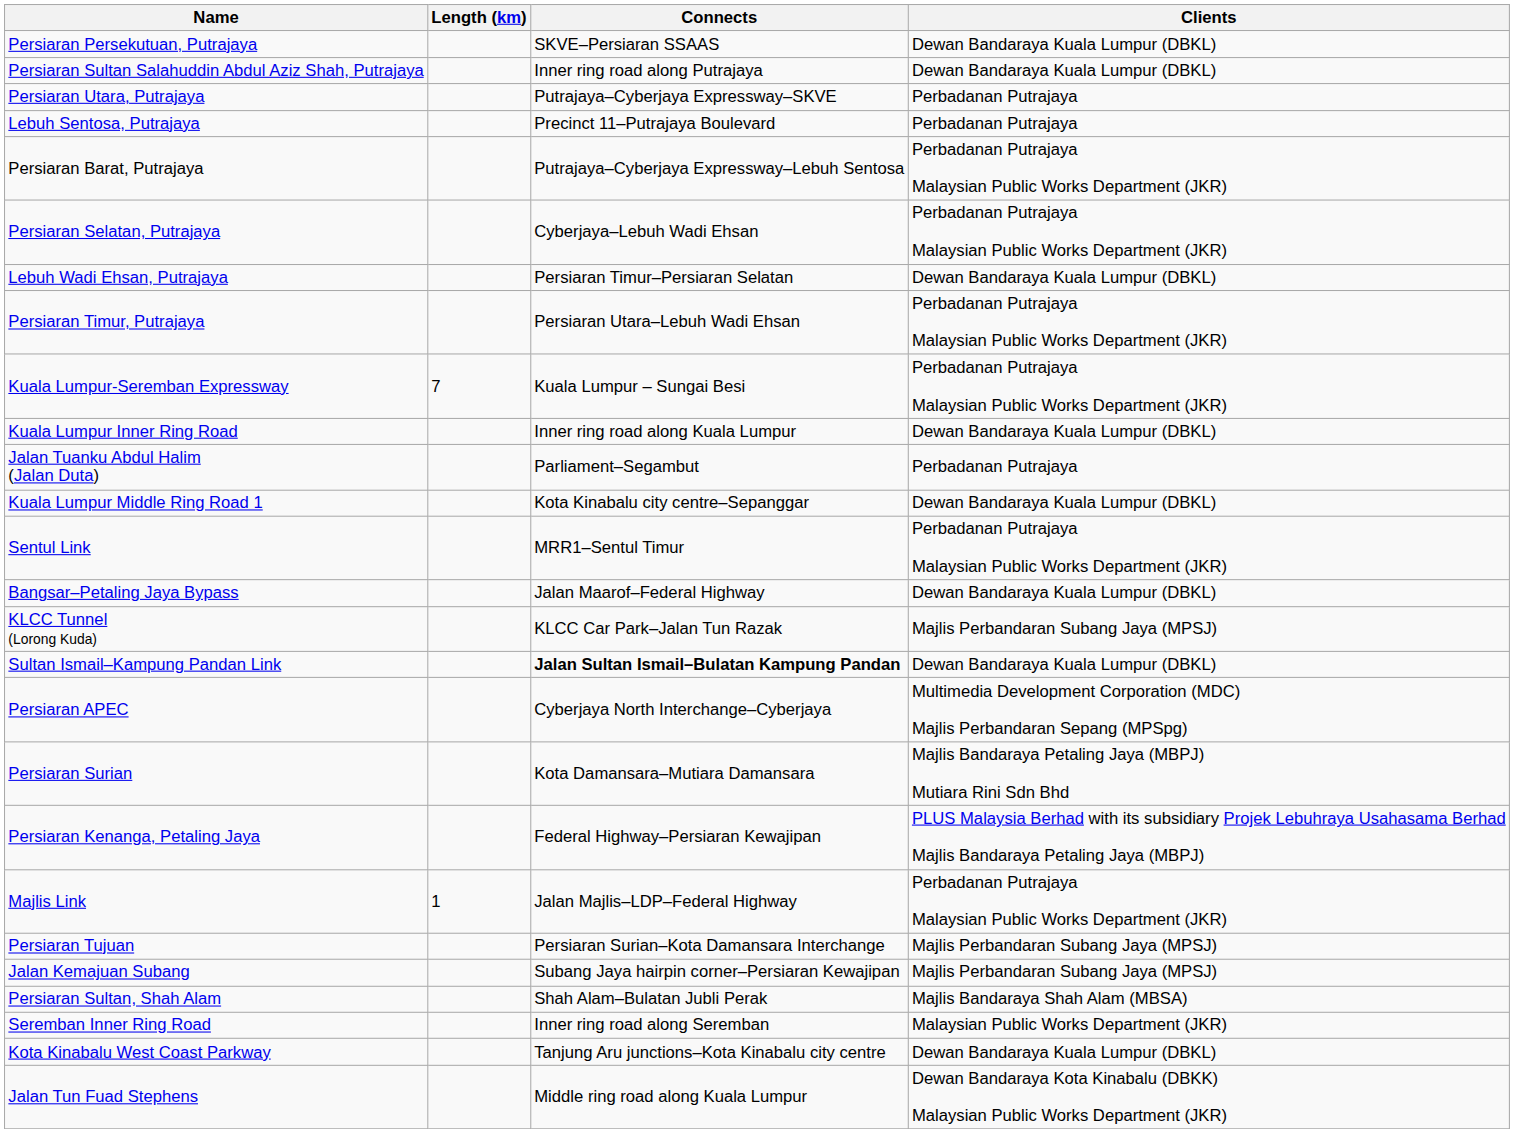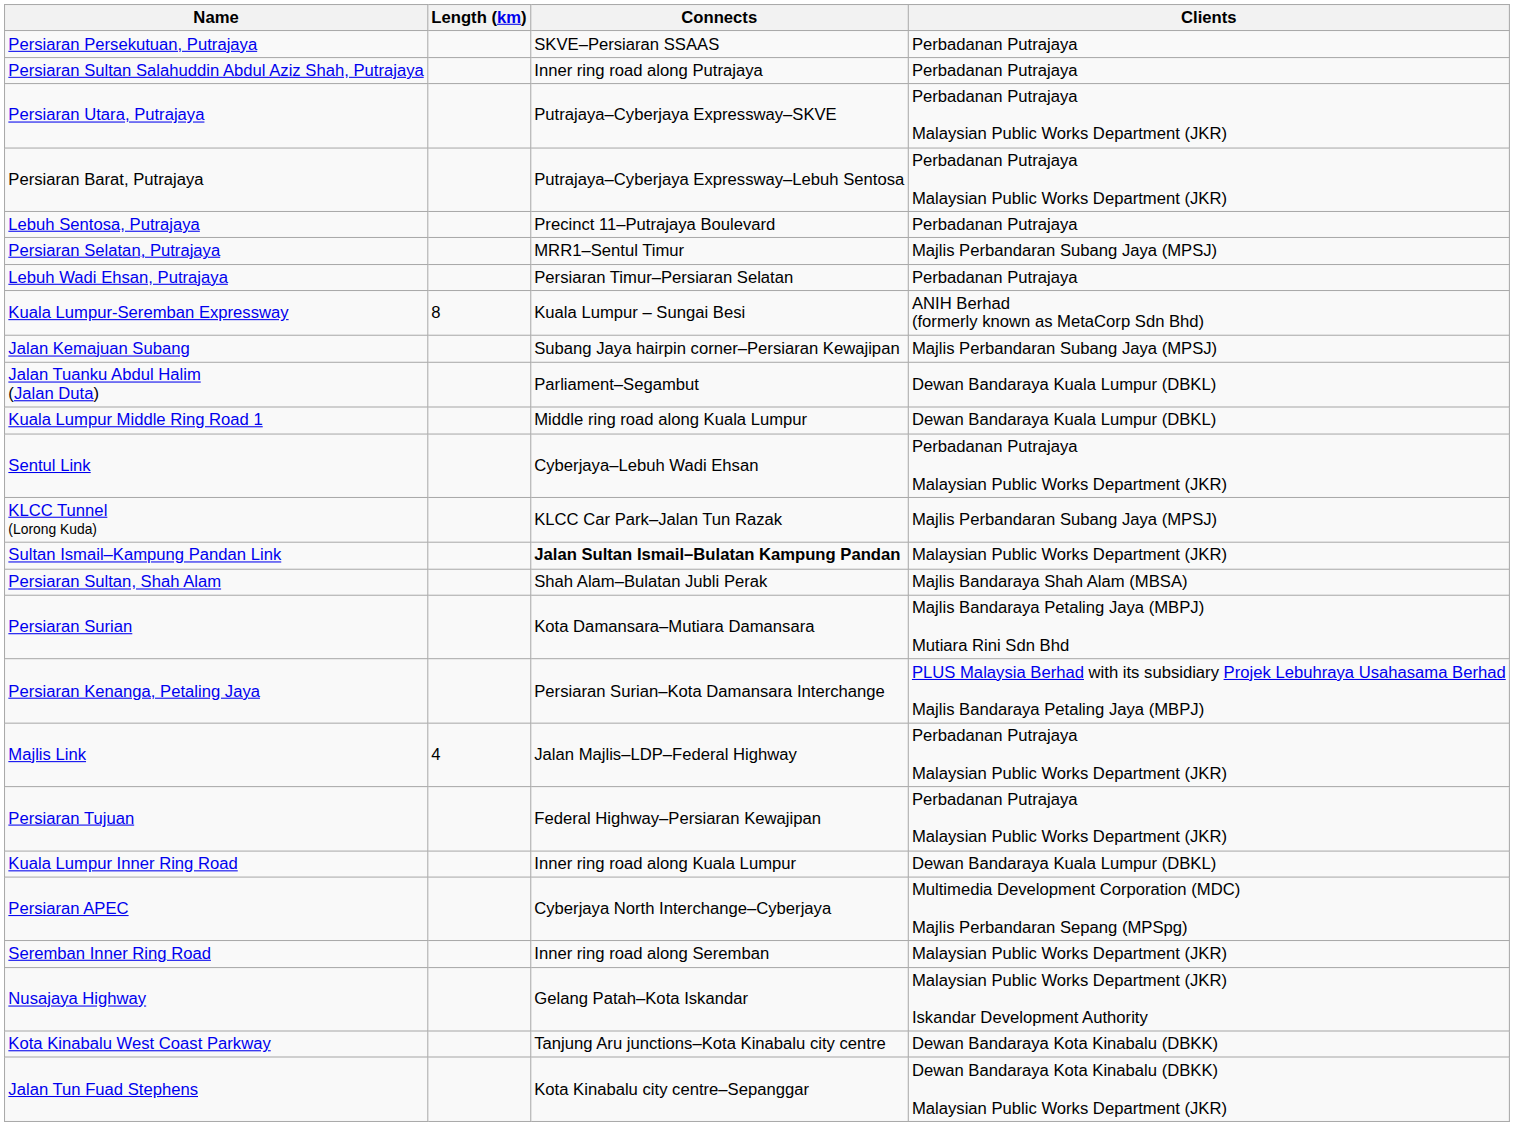Persiaran Persekutuan, Putrajaya | Clients: Dewan Bandaraya Kuala Lumpur (DBKL) -> Perbadanan Putrajaya
Persiaran Sultan Salahuddin Abdul Aziz Shah, Putrajaya | Clients: Dewan Bandaraya Kuala Lumpur (DBKL) -> Perbadanan Putrajaya
Persiaran Utara, Putrajaya | Clients: Perbadanan Putrajaya -> Perbadanan Putrajaya Malaysian Public Works Department (JKR)
rows swapped: Lebuh Sentosa, Putrajaya <-> Persiaran Barat, Putrajaya
Persiaran Selatan, Putrajaya | Connects: Cyberjaya–Lebuh Wadi Ehsan -> MRR1–Sentul Timur
Persiaran Selatan, Putrajaya | Clients: Perbadanan Putrajaya Malaysian Public Works Department (JKR) -> Majlis Perbandaran Subang Jaya (MPSJ)
Lebuh Wadi Ehsan, Putrajaya | Clients: Dewan Bandaraya Kuala Lumpur (DBKL) -> Perbadanan Putrajaya
- row: Persiaran Timur, Putrajaya | Persiaran Utara–Lebuh Wadi Ehsan | Perbadanan Putrajaya Malaysian Public Works Department (JKR)
Kuala Lumpur-Seremban Expressway | Length (km): 7 -> 8
Kuala Lumpur-Seremban Expressway | Clients: Perbadanan Putrajaya Malaysian Public Works Department (JKR) -> ANIH Berhad (formerly known as MetaCorp Sdn Bhd)
rows swapped: Kuala Lumpur Inner Ring Road <-> Jalan Kemajuan Subang
Jalan Tuanku Abdul Halim (Jalan Duta) | Clients: Perbadanan Putrajaya -> Dewan Bandaraya Kuala Lumpur (DBKL)
Kuala Lumpur Middle Ring Road 1 | Connects: Kota Kinabalu city centre–Sepanggar -> Middle ring road along Kuala Lumpur
Sentul Link | Connects: MRR1–Sentul Timur -> Cyberjaya–Lebuh Wadi Ehsan
- row: Bangsar–Petaling Jaya Bypass | Jalan Maarof–Federal Highway | Dewan Bandaraya Kuala Lumpur (DBKL)
Sultan Ismail–Kampung Pandan Link | Clients: Dewan Bandaraya Kuala Lumpur (DBKL) -> Malaysian Public Works Department (JKR)
rows swapped: Persiaran Sultan, Shah Alam <-> Persiaran APEC
Persiaran Kenanga, Petaling Jaya | Connects: Federal Highway–Persiaran Kewajipan -> Persiaran Surian–Kota Damansara Interchange
Majlis Link | Length (km): 1 -> 4
Persiaran Tujuan | Connects: Persiaran Surian–Kota Damansara Interchange -> Federal Highway–Persiaran Kewajipan
Persiaran Tujuan | Clients: Majlis Perbandaran Subang Jaya (MPSJ) -> Perbadanan Putrajaya Malaysian Public Works Department (JKR)
+ row: Nusajaya Highway | Gelang Patah–Kota Iskandar | Malaysian Public Works Department (JKR) Iskandar Development Authority
Kota Kinabalu West Coast Parkway | Clients: Dewan Bandaraya Kuala Lumpur (DBKL) -> Dewan Bandaraya Kota Kinabalu (DBKK)
Jalan Tun Fuad Stephens | Connects: Middle ring road along Kuala Lumpur -> Kota Kinabalu city centre–Sepanggar
